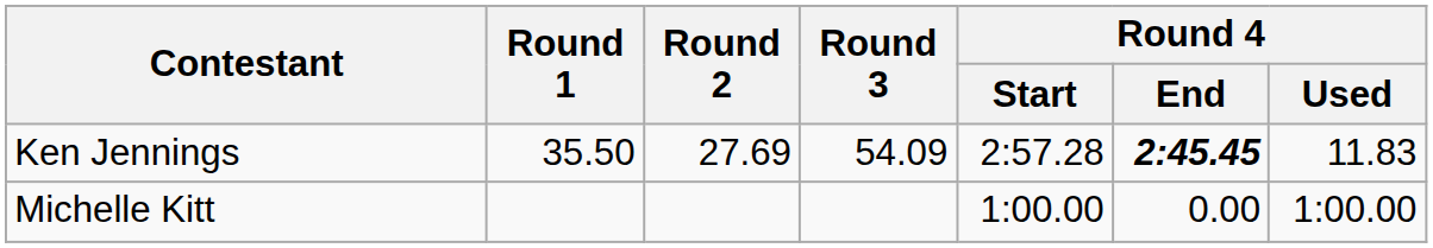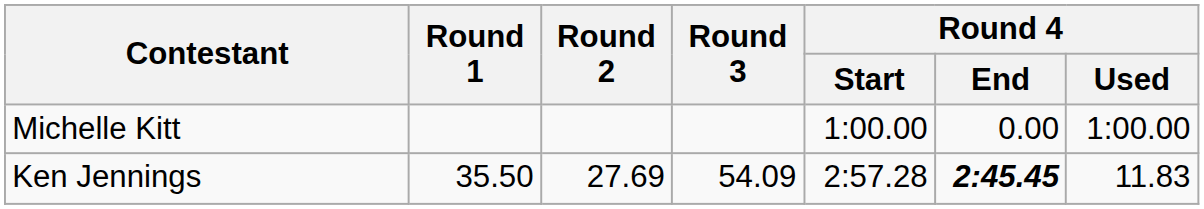rows swapped: Ken Jennings <-> Michelle Kitt
